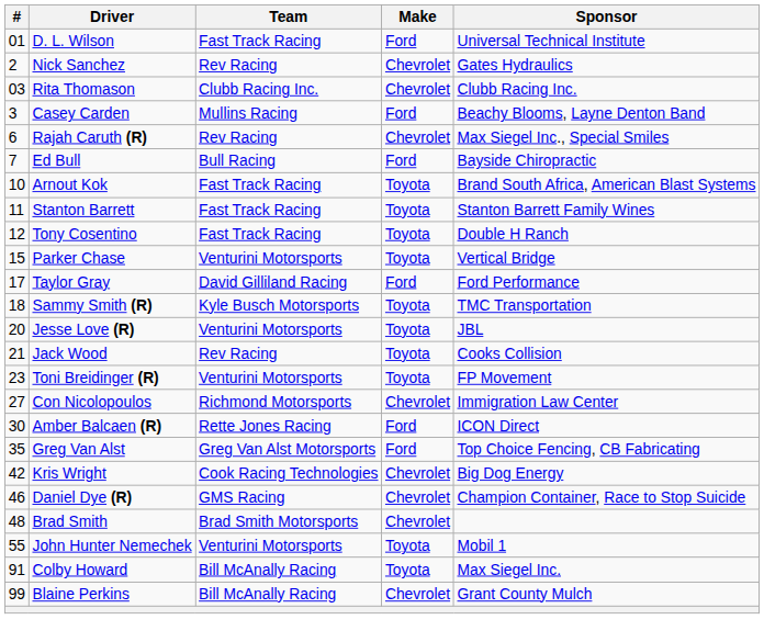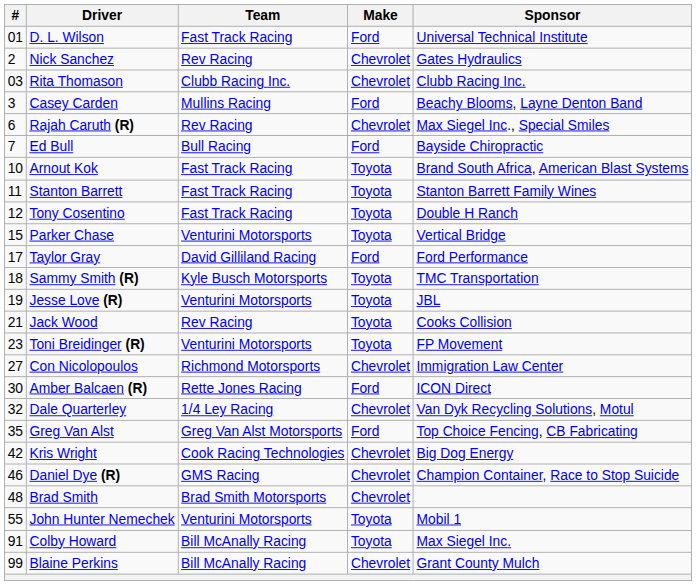Jesse Love (R) | #: 20 -> 19
+ row: 32 | Dale Quarterley | 1/4 Ley Racing | Chevrolet | Van Dyk Recycling Solutions, Motul
